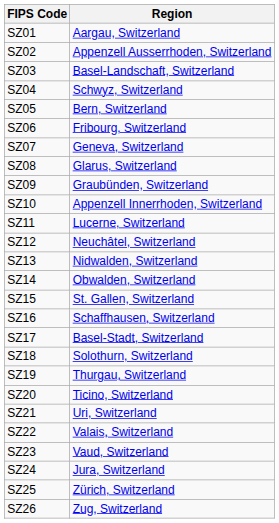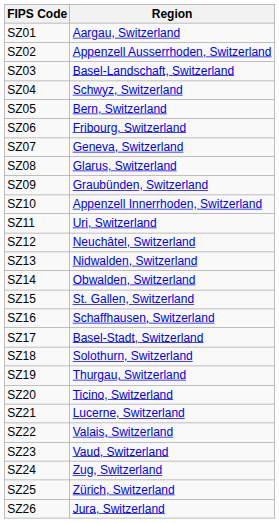SZ11 | Region: Lucerne, Switzerland -> Uri, Switzerland
SZ21 | Region: Uri, Switzerland -> Lucerne, Switzerland
SZ24 | Region: Jura, Switzerland -> Zug, Switzerland
SZ26 | Region: Zug, Switzerland -> Jura, Switzerland
